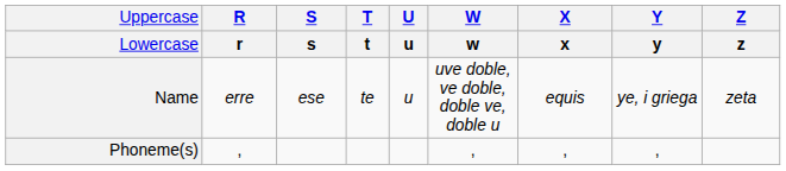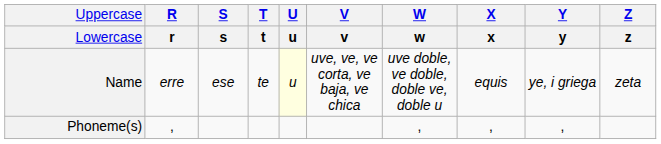+ column: V | v | uve, ve, ve corta, ve baja, ve chica
Name | U / u: no background -> lightyellow background
